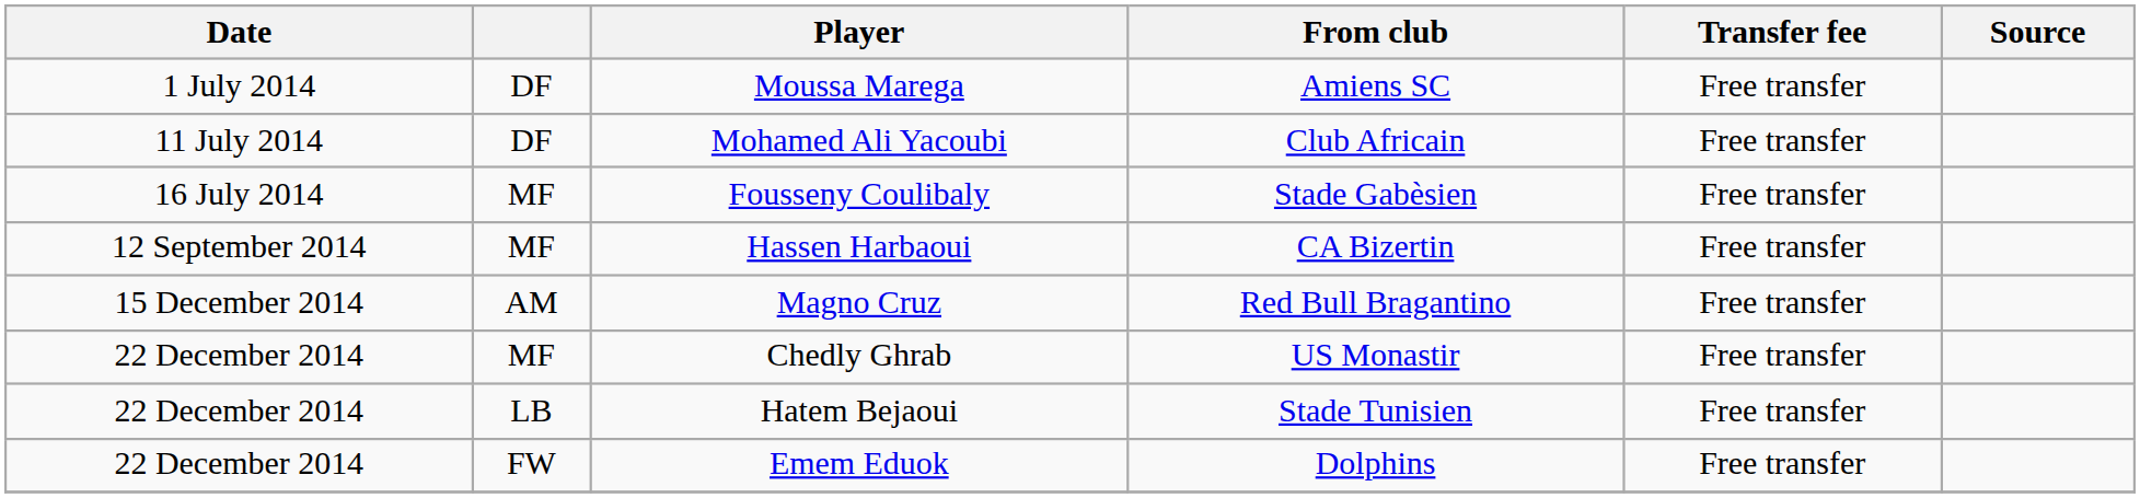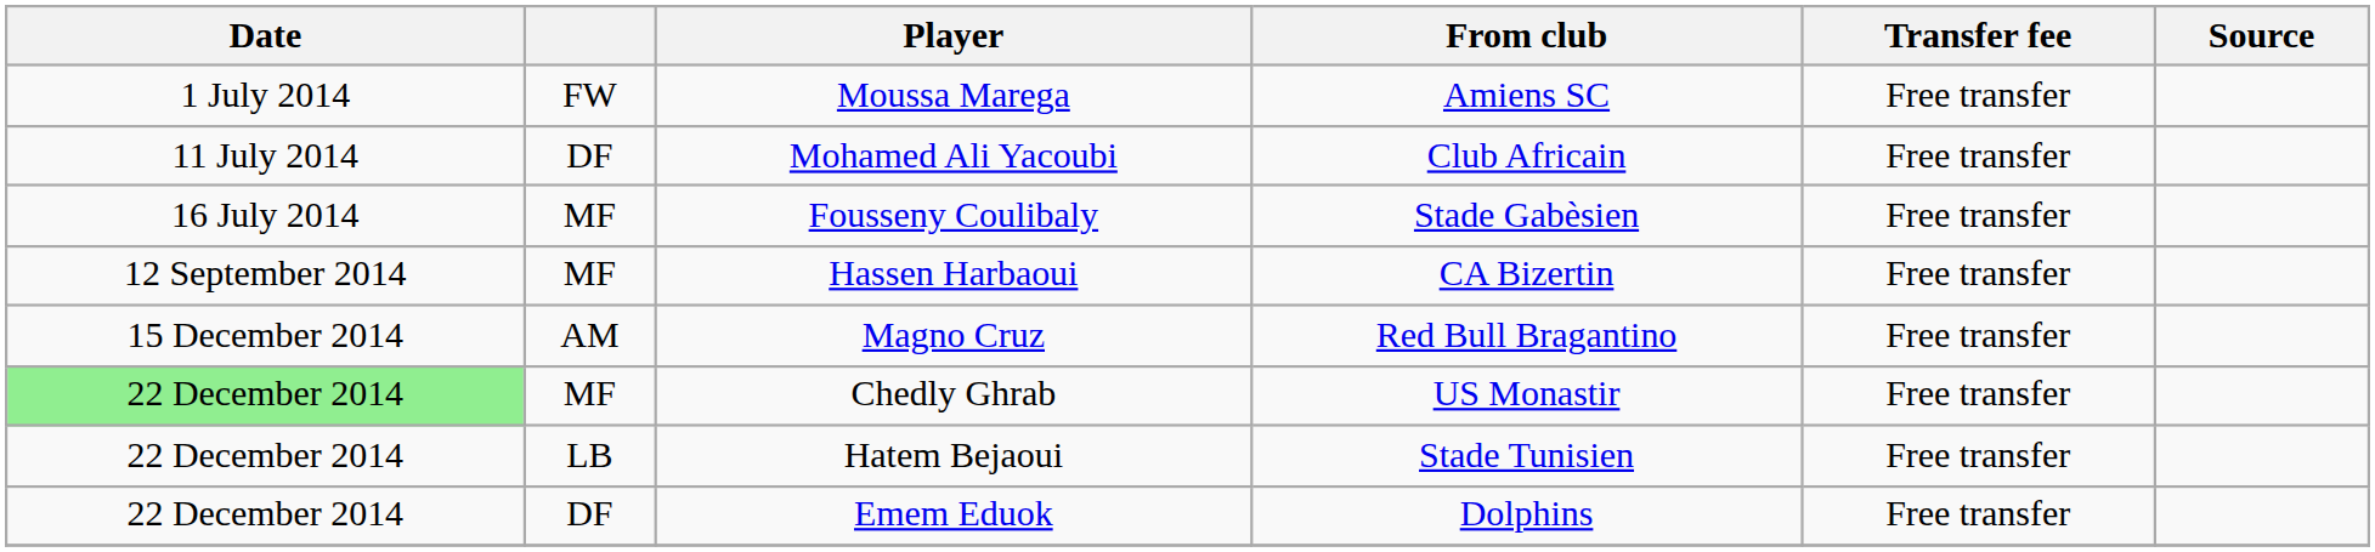Moussa Marega | column 2: DF -> FW
Chedly Ghrab | Date: no background -> lightgreen background
Emem Eduok | column 2: FW -> DF
